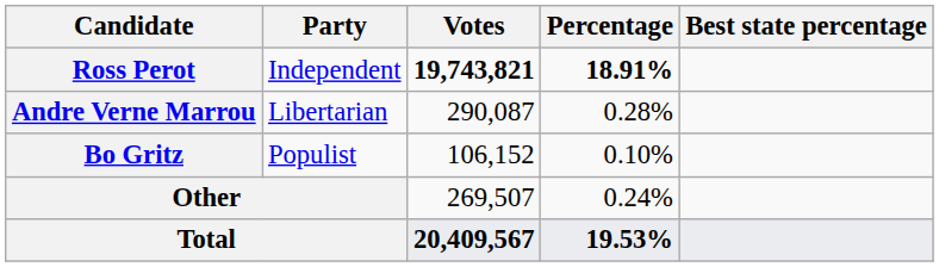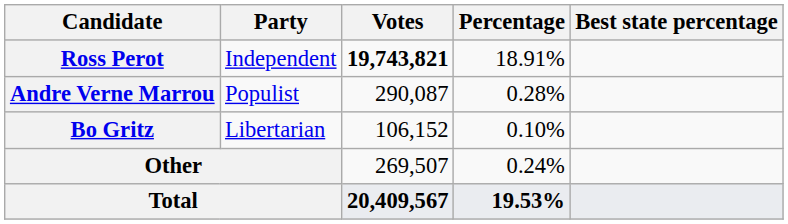Ross Perot | Percentage: bold -> normal
Andre Verne Marrou | Party: Libertarian -> Populist
Bo Gritz | Party: Populist -> Libertarian
